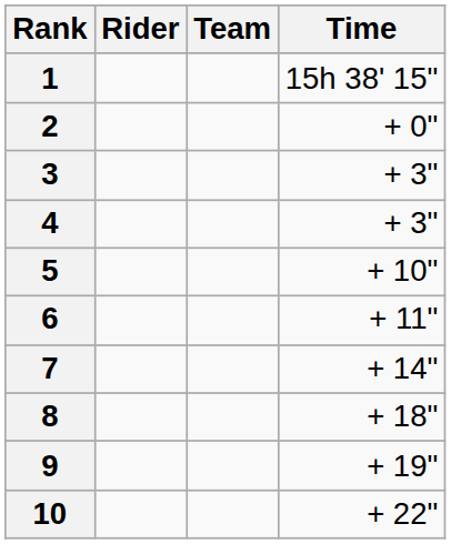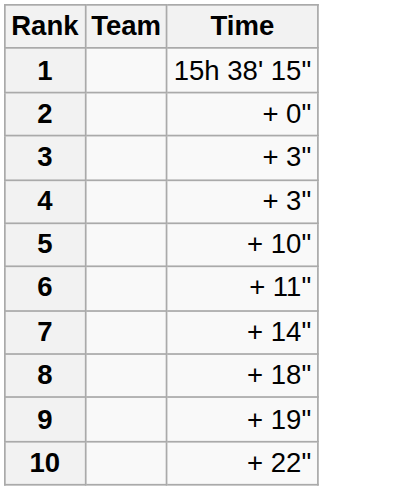- column: Rider
